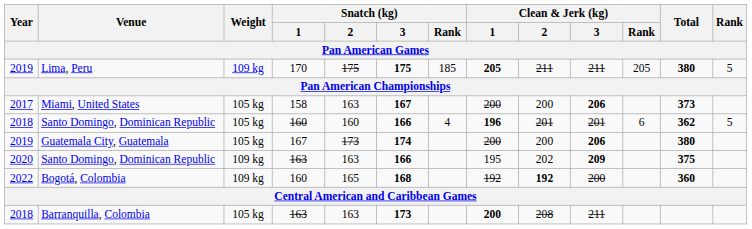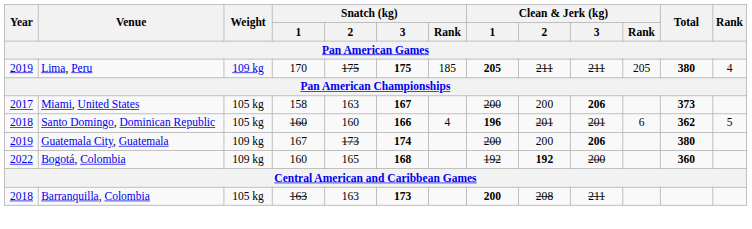Lima, Peru | Rank: 5 -> 4
Guatemala City, Guatemala | Weight: 105 kg -> 109 kg
- row: 2020 | Santo Domingo, Dominican Republic | 109 kg | 163 | 163 | 166 | 195 | 202 | 209 | 375
